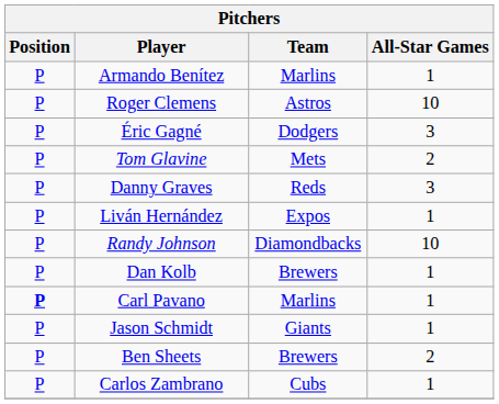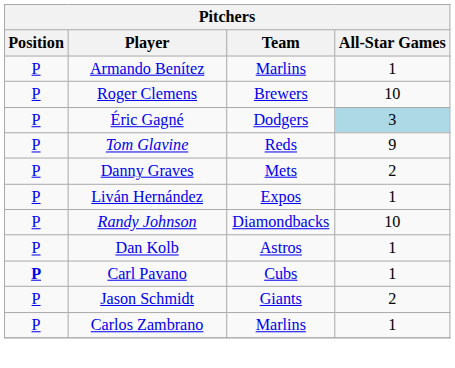Roger Clemens | Team: Astros -> Brewers
Éric Gagné | All-Star Games: no background -> lightblue background
Tom Glavine | Team: Mets -> Reds
Tom Glavine | All-Star Games: 2 -> 9
Danny Graves | Team: Reds -> Mets
Danny Graves | All-Star Games: 3 -> 2
Dan Kolb | Team: Brewers -> Astros
Carl Pavano | Team: Marlins -> Cubs
Jason Schmidt | All-Star Games: 1 -> 2
- row: P | Ben Sheets | Brewers | 2
Carlos Zambrano | Team: Cubs -> Marlins
